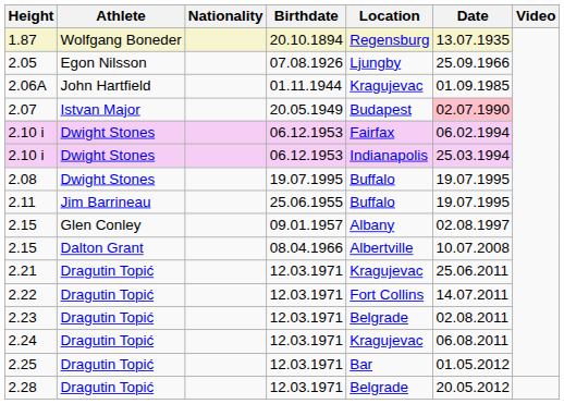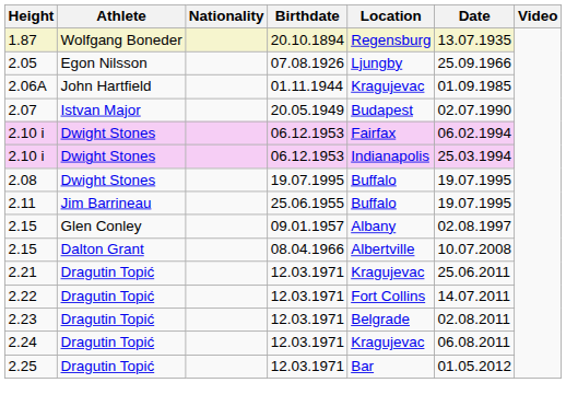2.07 | Date: pink background -> no background
- row: 2.28 | Dragutin Topić | 12.03.1971 | Belgrade | 20.05.2012
